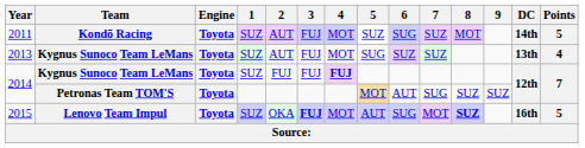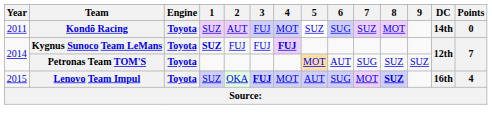2011 | Points: 5 -> 0
- row: 2013 | Kygnus Sunoco Team LeMans | Toyota | SUZ | AUT | FUJ | MOT | SUG | SUZ | SUZ | 13th | 4
2014 / Kygnus Sunoco Team LeMans | 1: normal -> bold
2015 | Points: 5 -> 4
